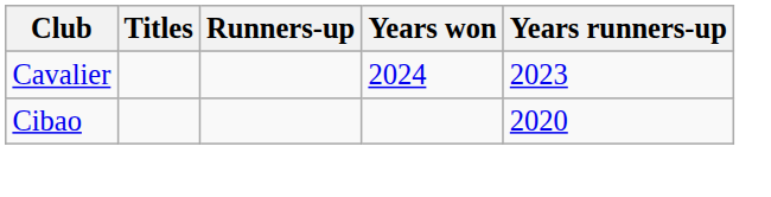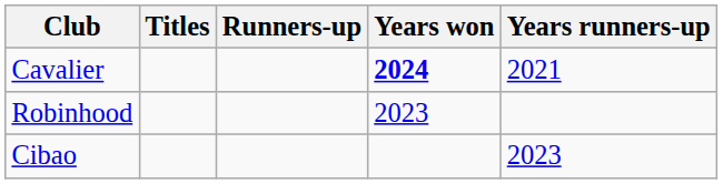Cavalier | Years won: normal -> bold
Cavalier | Years runners-up: 2023 -> 2021
+ row: Robinhood | 2023
Cibao | Years runners-up: 2020 -> 2023
